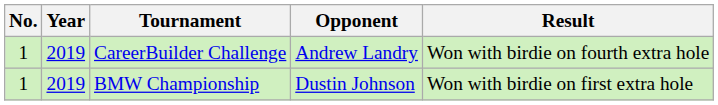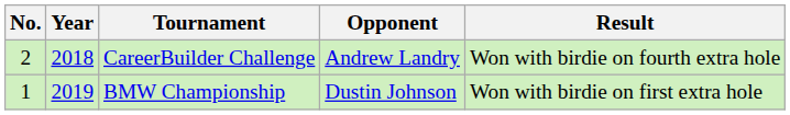CareerBuilder Challenge | No.: 1 -> 2
CareerBuilder Challenge | Year: 2019 -> 2018
